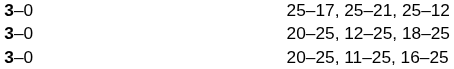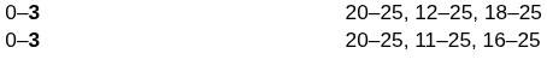- row: 3–0 | 25–17, 25–21, 25–12
20–25, 12–25, 18–25 | column 2: 3–0 -> 0–3
20–25, 11–25, 16–25 | column 2: 3–0 -> 0–3
